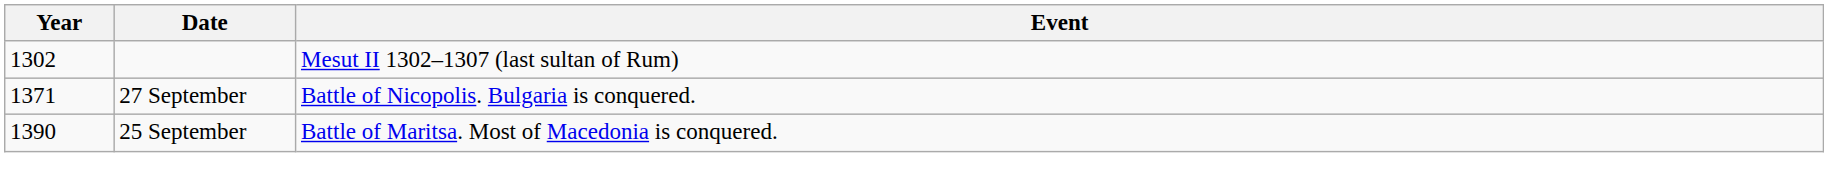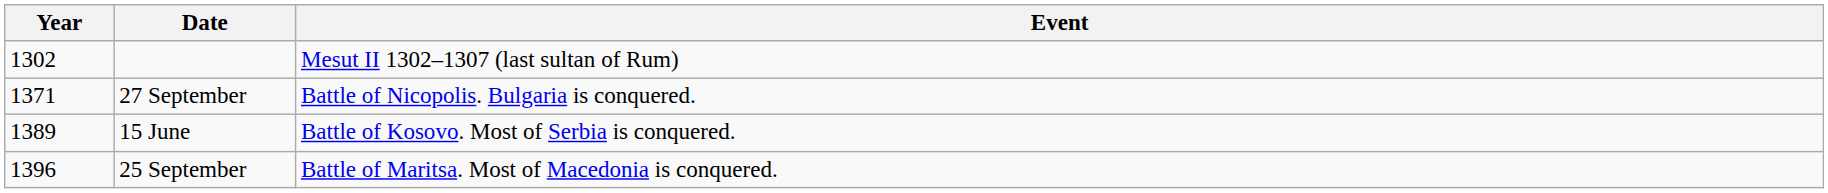+ row: 1389 | 15 June | Battle of Kosovo. Most of Serbia is conquered.
25 September | Year: 1390 -> 1396
